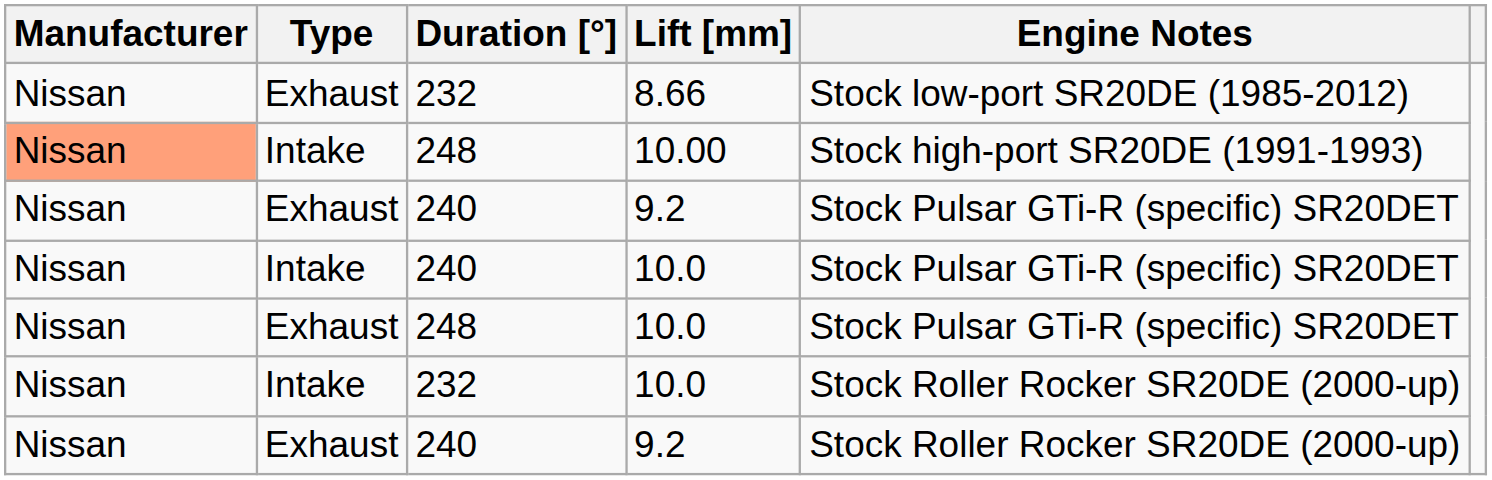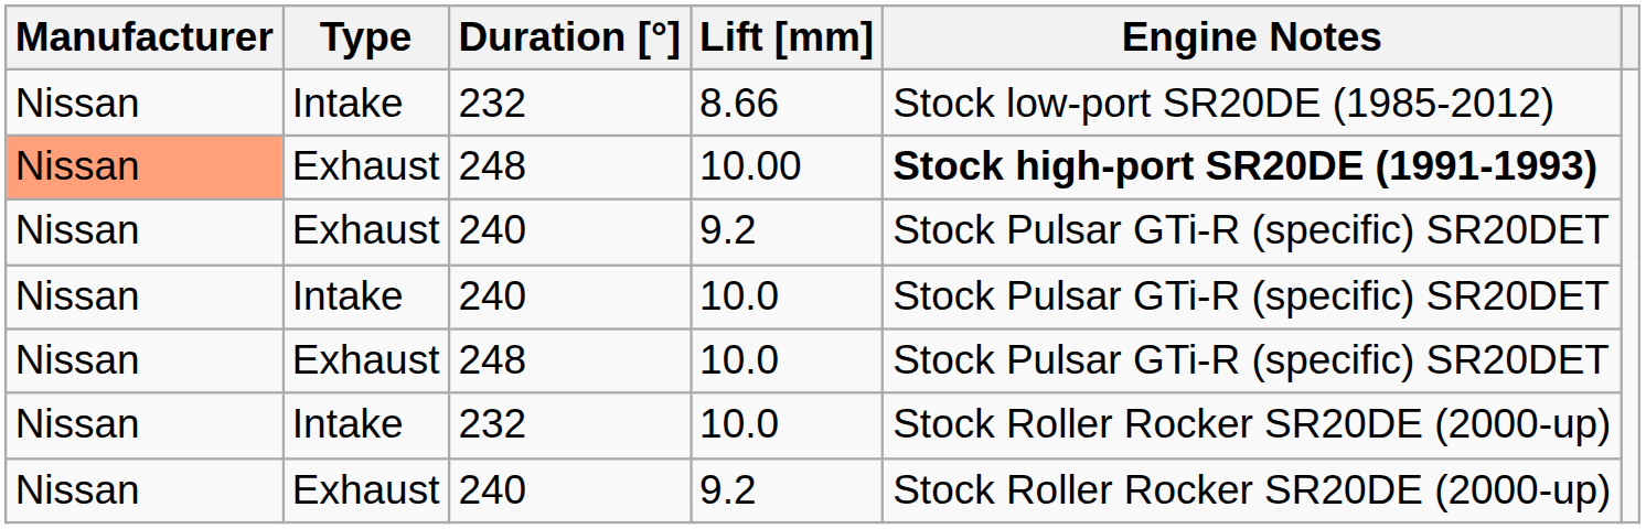8.66 | Type: Exhaust -> Intake
10.00 | Type: Intake -> Exhaust
10.00 | Engine Notes: normal -> bold
